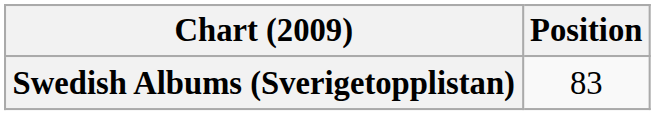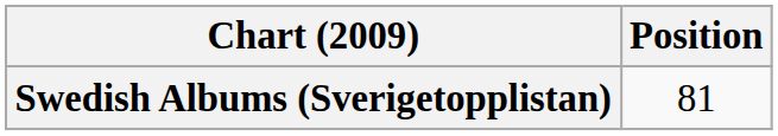Swedish Albums (Sverigetopplistan) | Position: 83 -> 81
